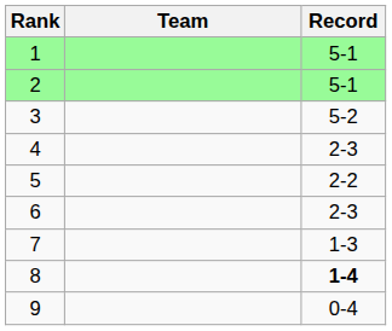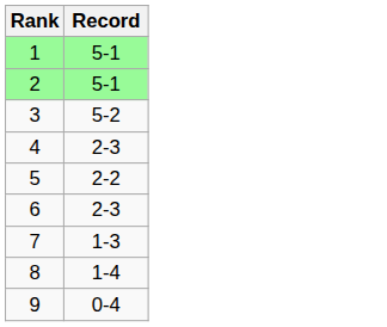- column: Team
8 | Record: bold -> normal
